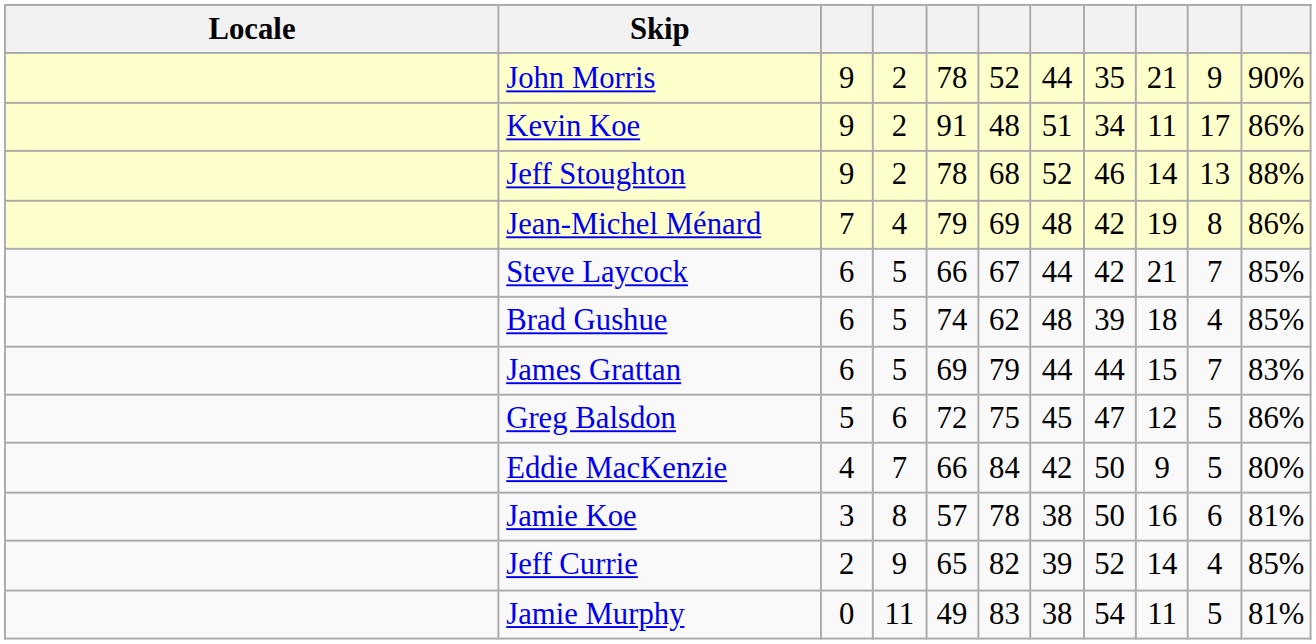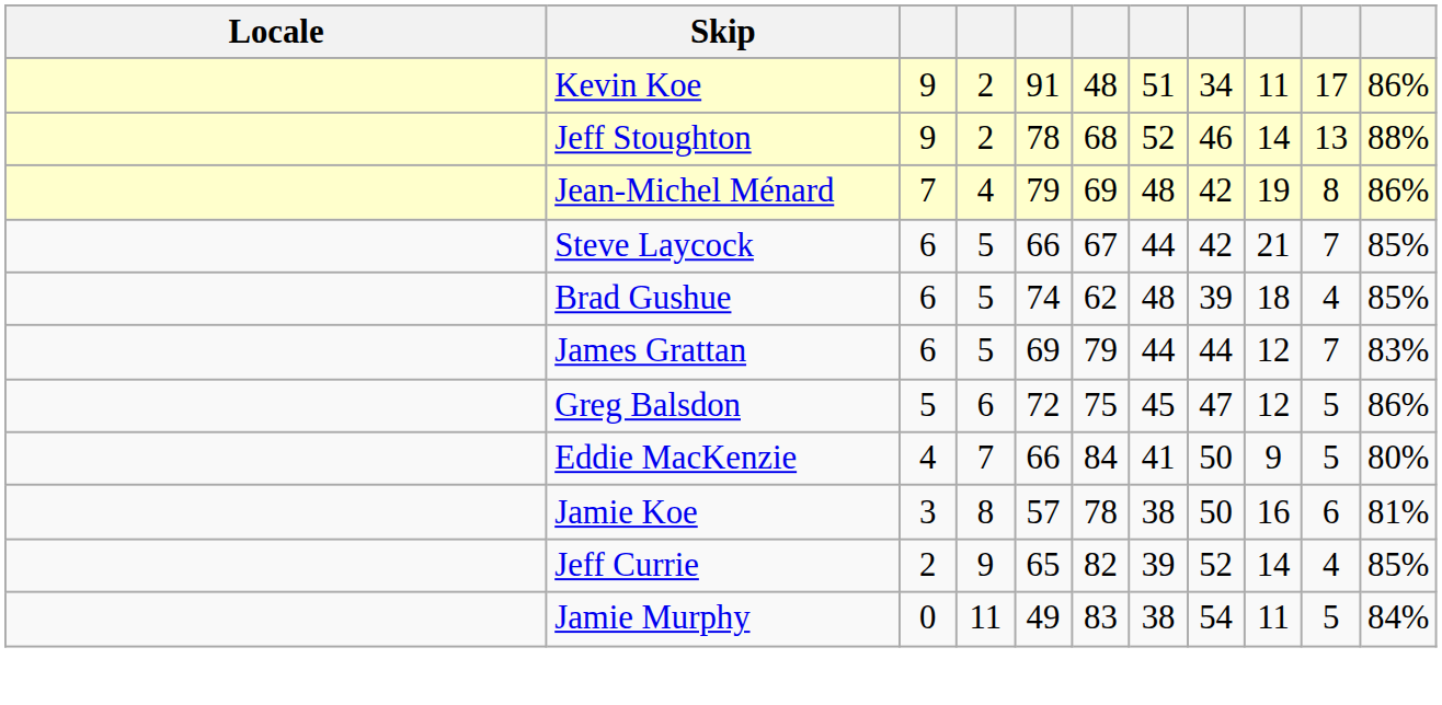- row: John Morris | 9 | 2 | 78 | 52 | 44 | 35 | 21 | 9 | 90%
James Grattan | column 9: 15 -> 12
Eddie MacKenzie | column 7: 42 -> 41
Jamie Murphy | column 11: 81% -> 84%
